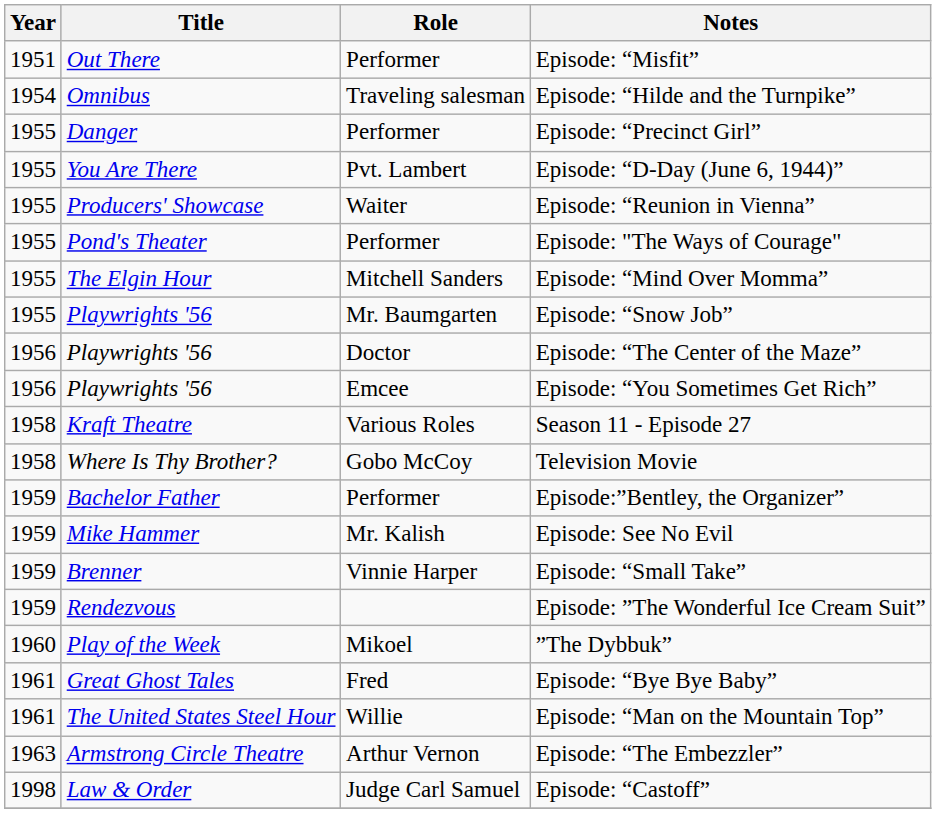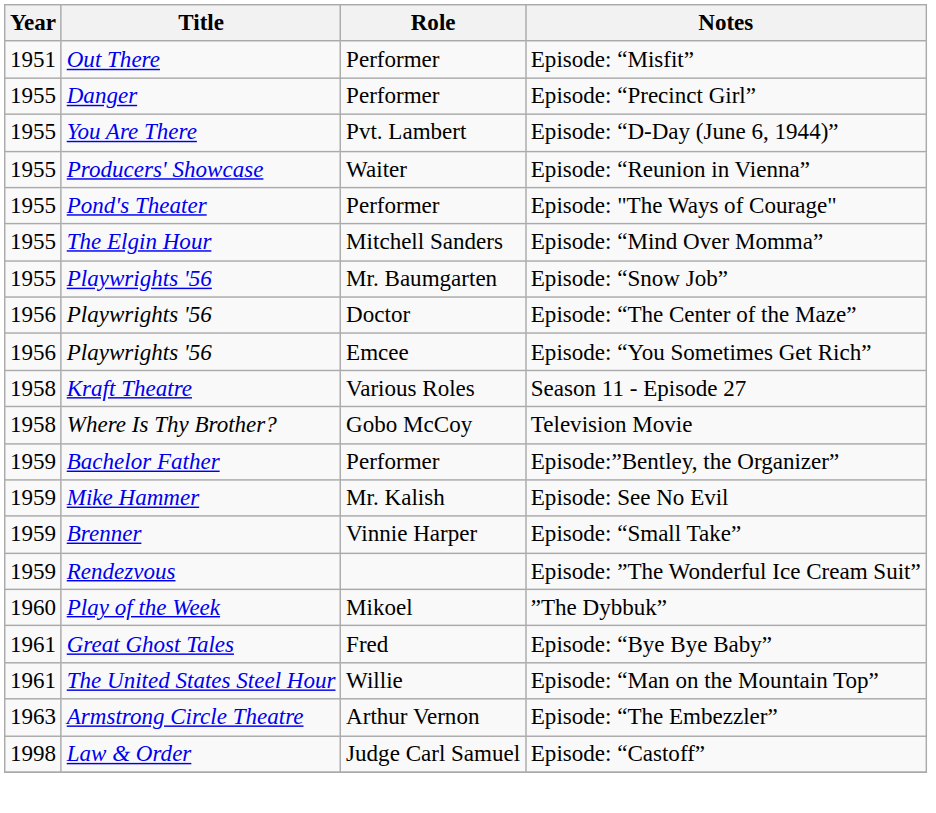- row: 1954 | Omnibus | Traveling salesman | Episode: “Hilde and the Turnpike”
